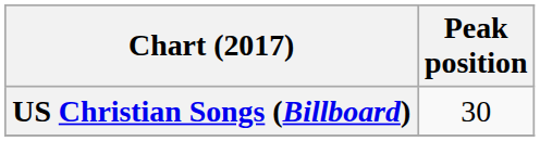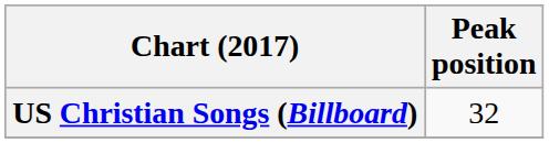US Christian Songs (Billboard) | Peak position: 30 -> 32
